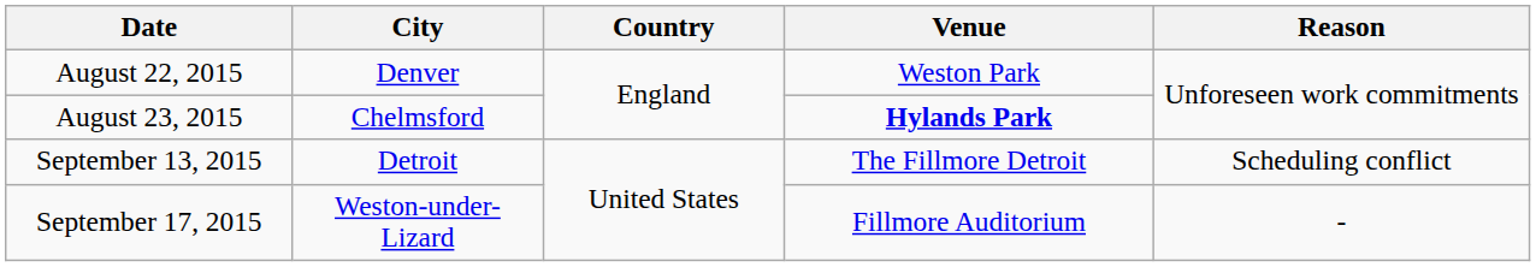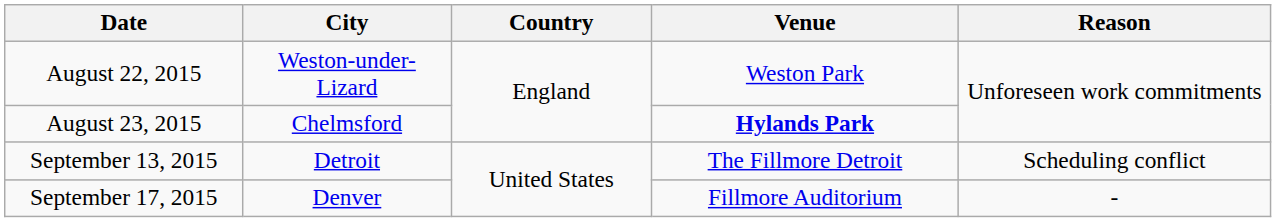August 22, 2015 | City: Denver -> Weston-under-Lizard
September 17, 2015 | City: Weston-under-Lizard -> Denver
